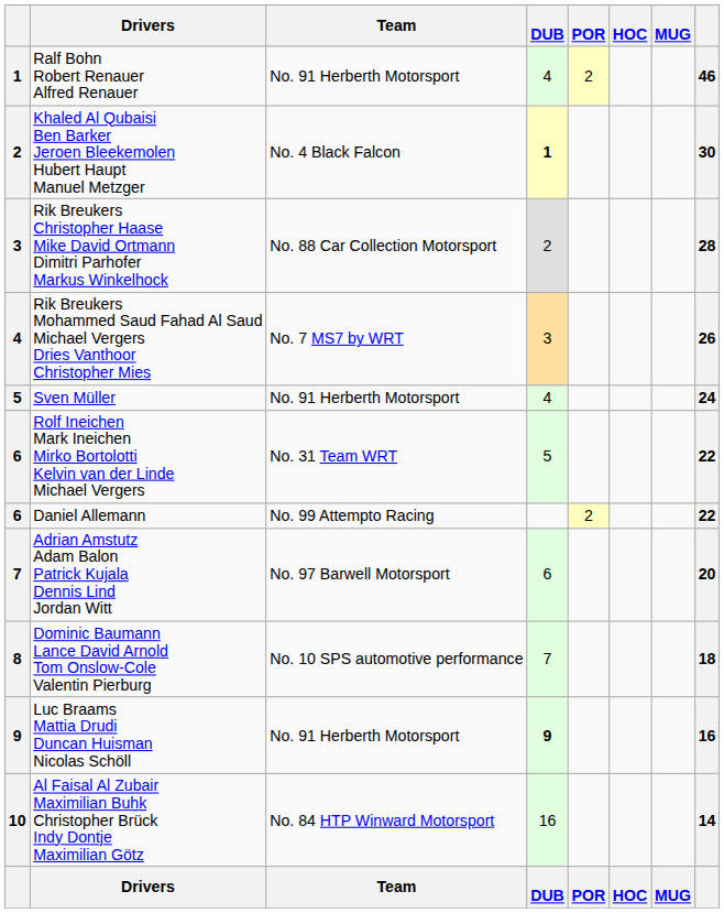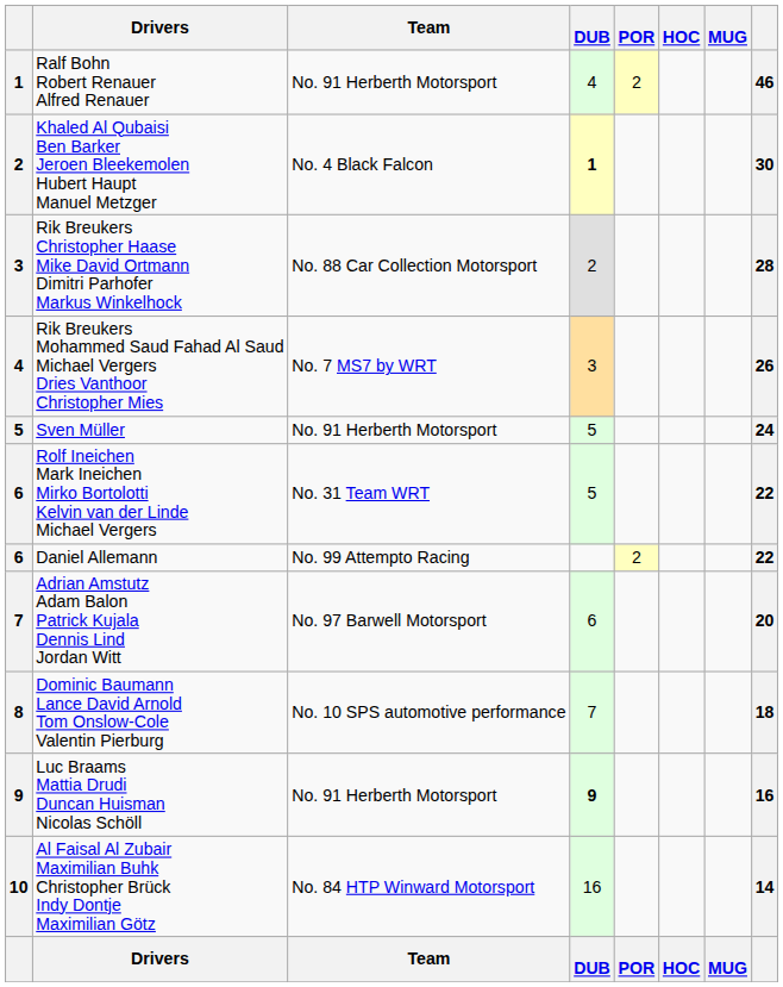Sven Müller | DUB: 4 -> 5
